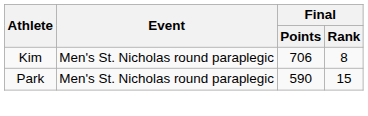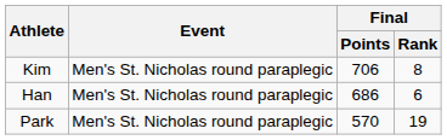+ row: Han | Men's St. Nicholas round paraplegic | 686 | 6
Park | Final / Points: 590 -> 570
Park | Final / Rank: 15 -> 19
